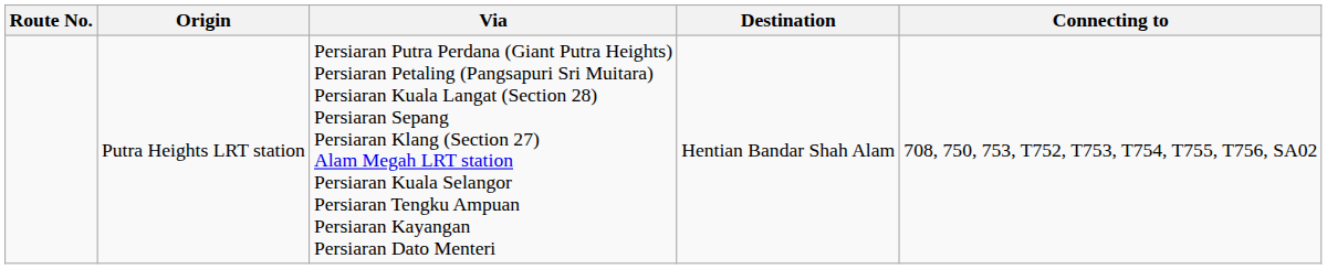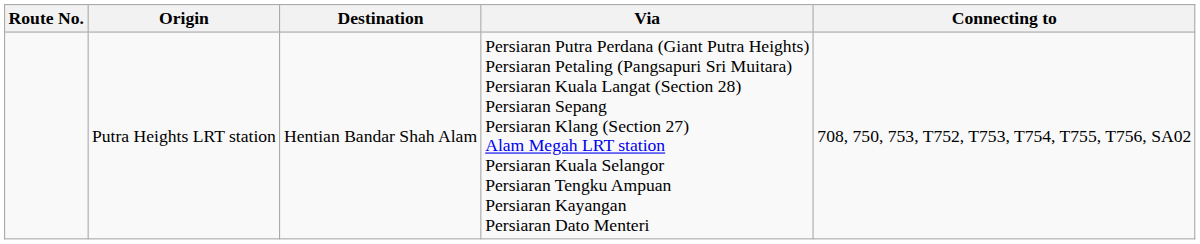columns swapped: Destination <-> Via
